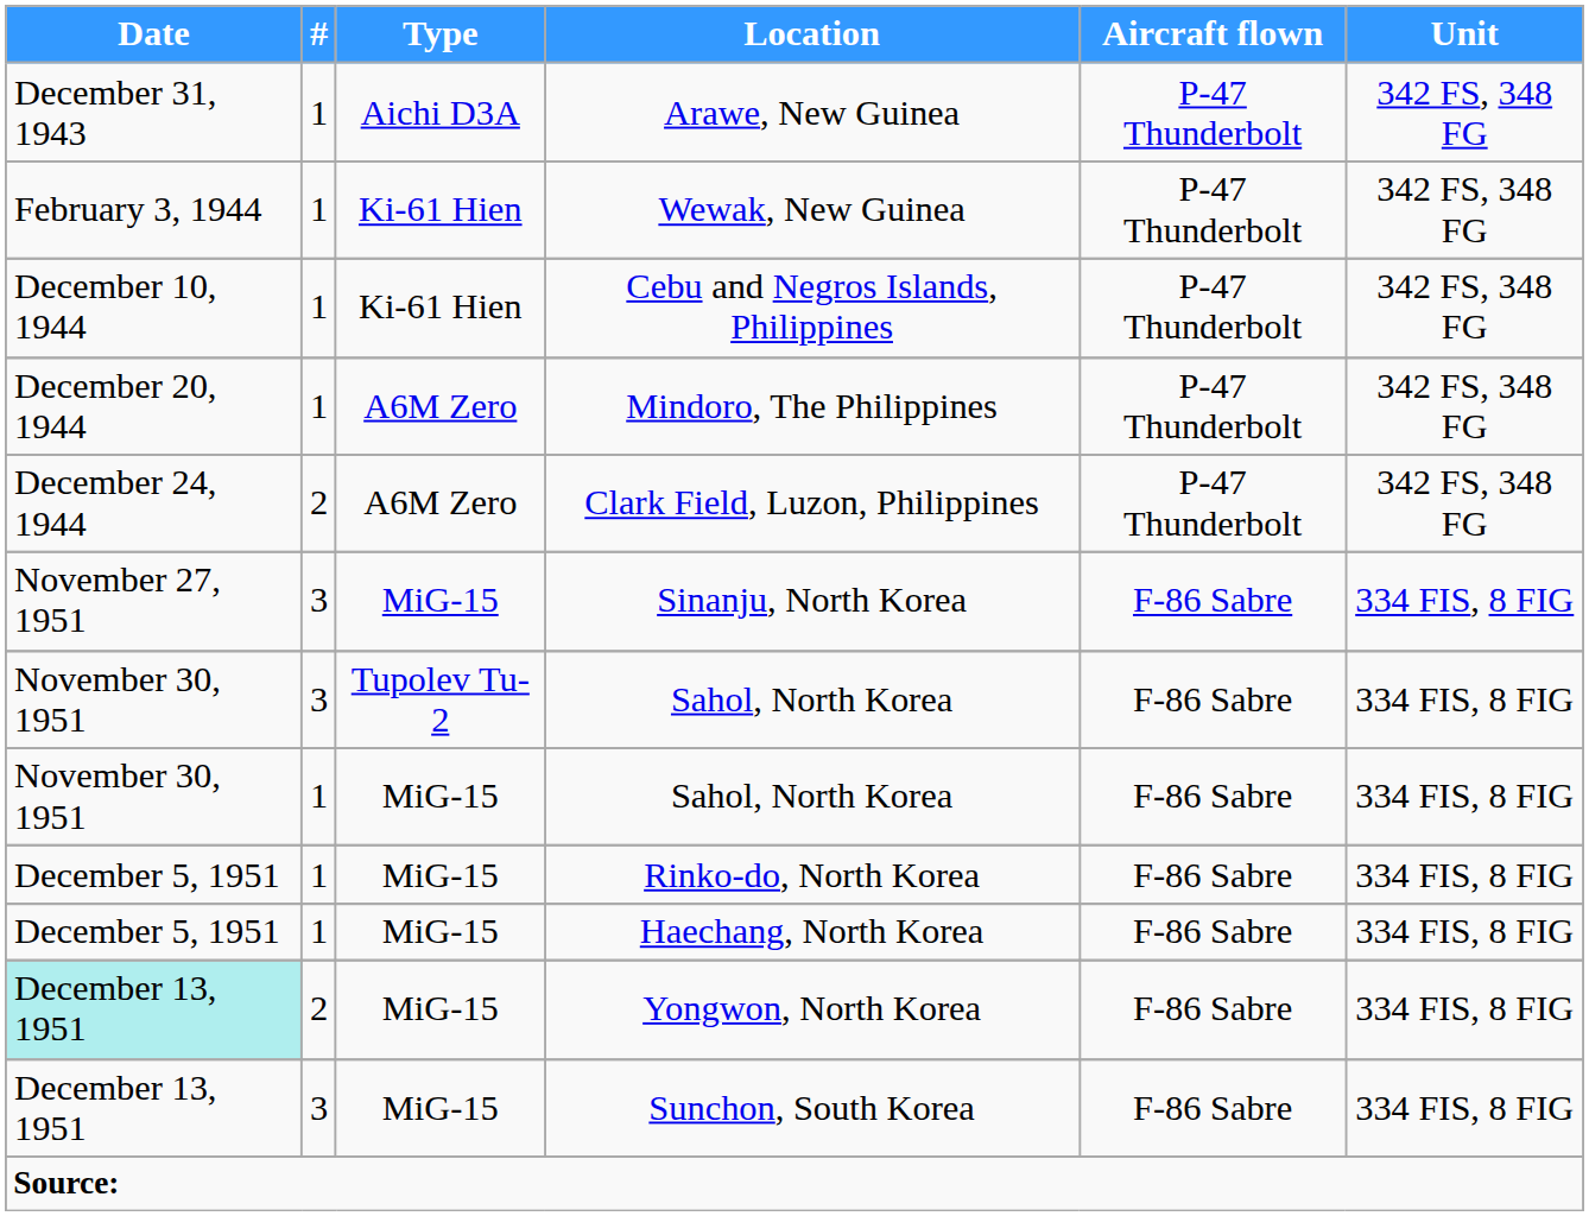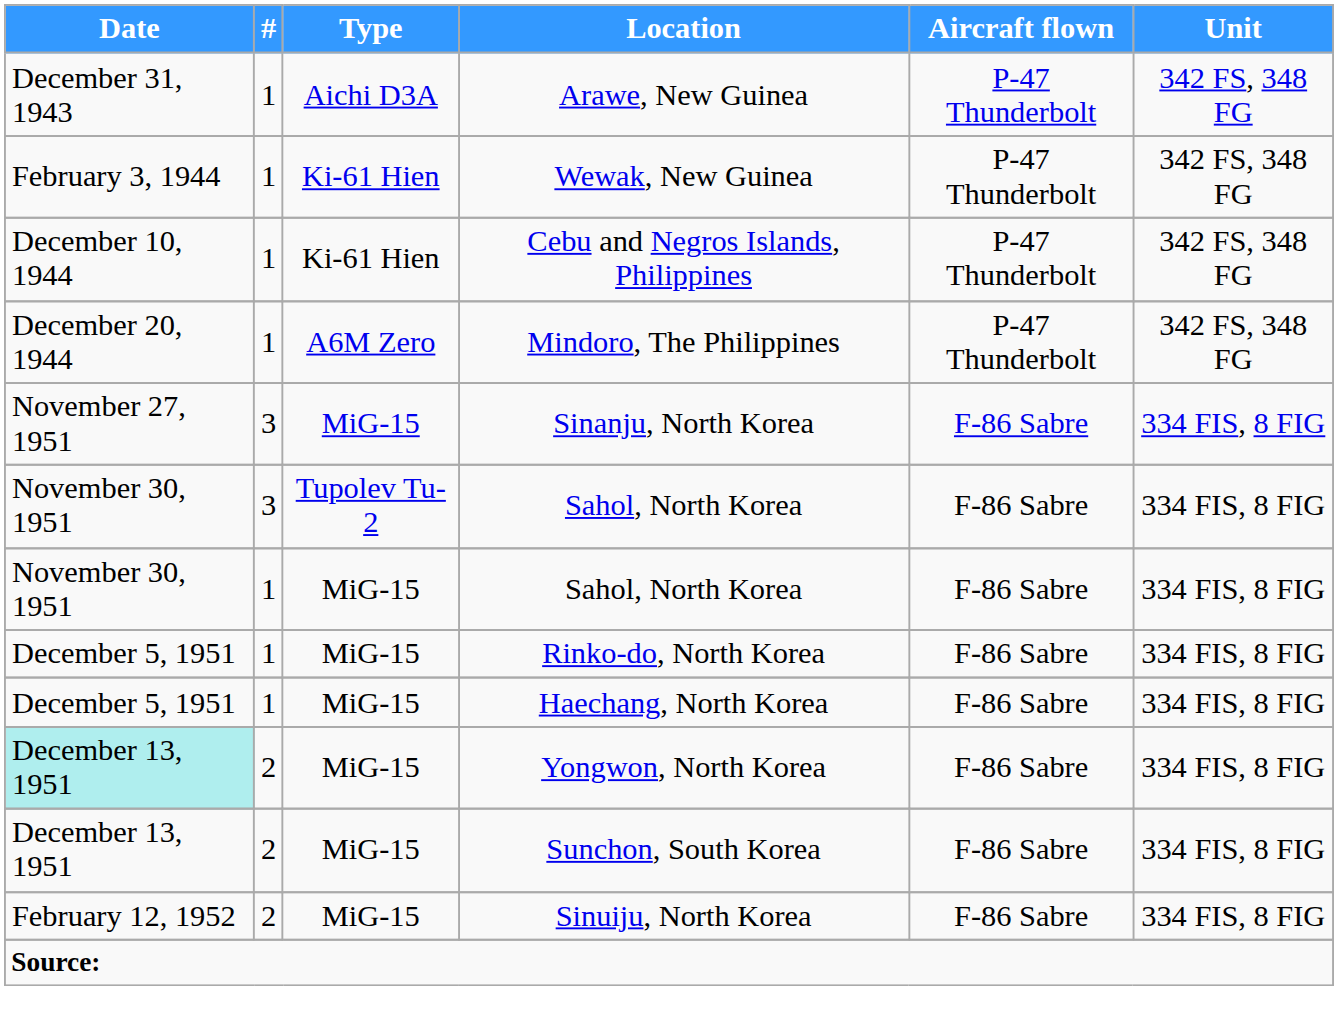- row: December 24, 1944 | 2 | A6M Zero | Clark Field, Luzon, Philippines | P-47 Thunderbolt | 342 FS, 348 FG
Sunchon, South Korea | #: 3 -> 2
+ row: February 12, 1952 | 2 | MiG-15 | Sinuiju, North Korea | F-86 Sabre | 334 FIS, 8 FIG
